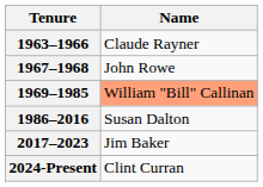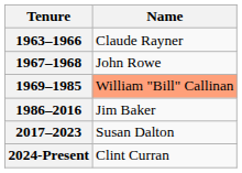1986–2016 | Name: Susan Dalton -> Jim Baker
2017–2023 | Name: Jim Baker -> Susan Dalton
